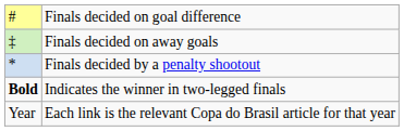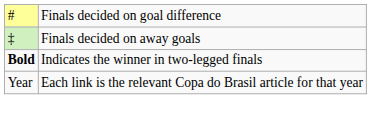- row: * | Finals decided by a penalty shootout
